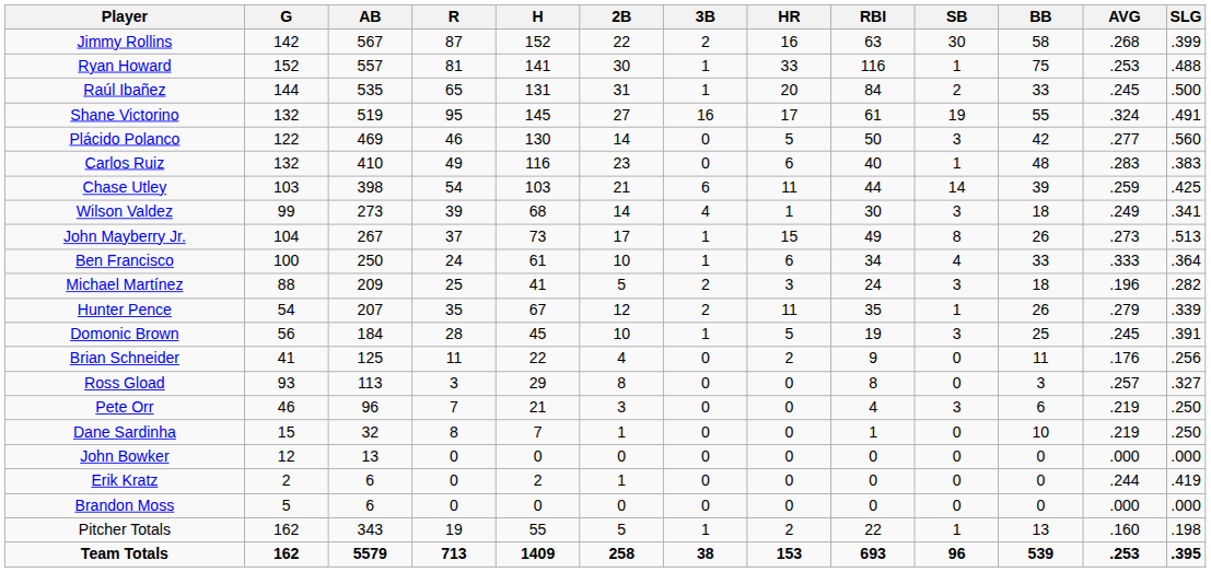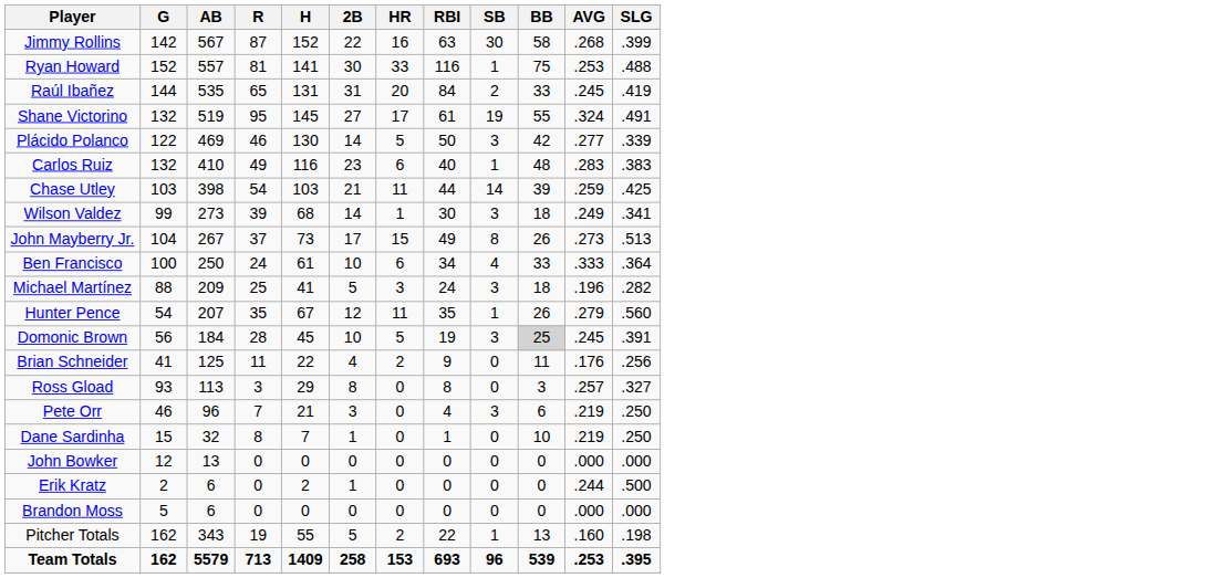- column: 3B | 2 | 1 | 1 | 16 | 0 | 0 | 6 | 4 | 1 | 1 | 2 | 2 | 1 | 0 | 0 | 0 | 0 | 0 | 0 | 0 | 1 | 38
Raúl Ibañez | SLG: .500 -> .419
Plácido Polanco | SLG: .560 -> .339
Hunter Pence | SLG: .339 -> .560
Domonic Brown | BB: no background -> lightgrey background
Erik Kratz | SLG: .419 -> .500
